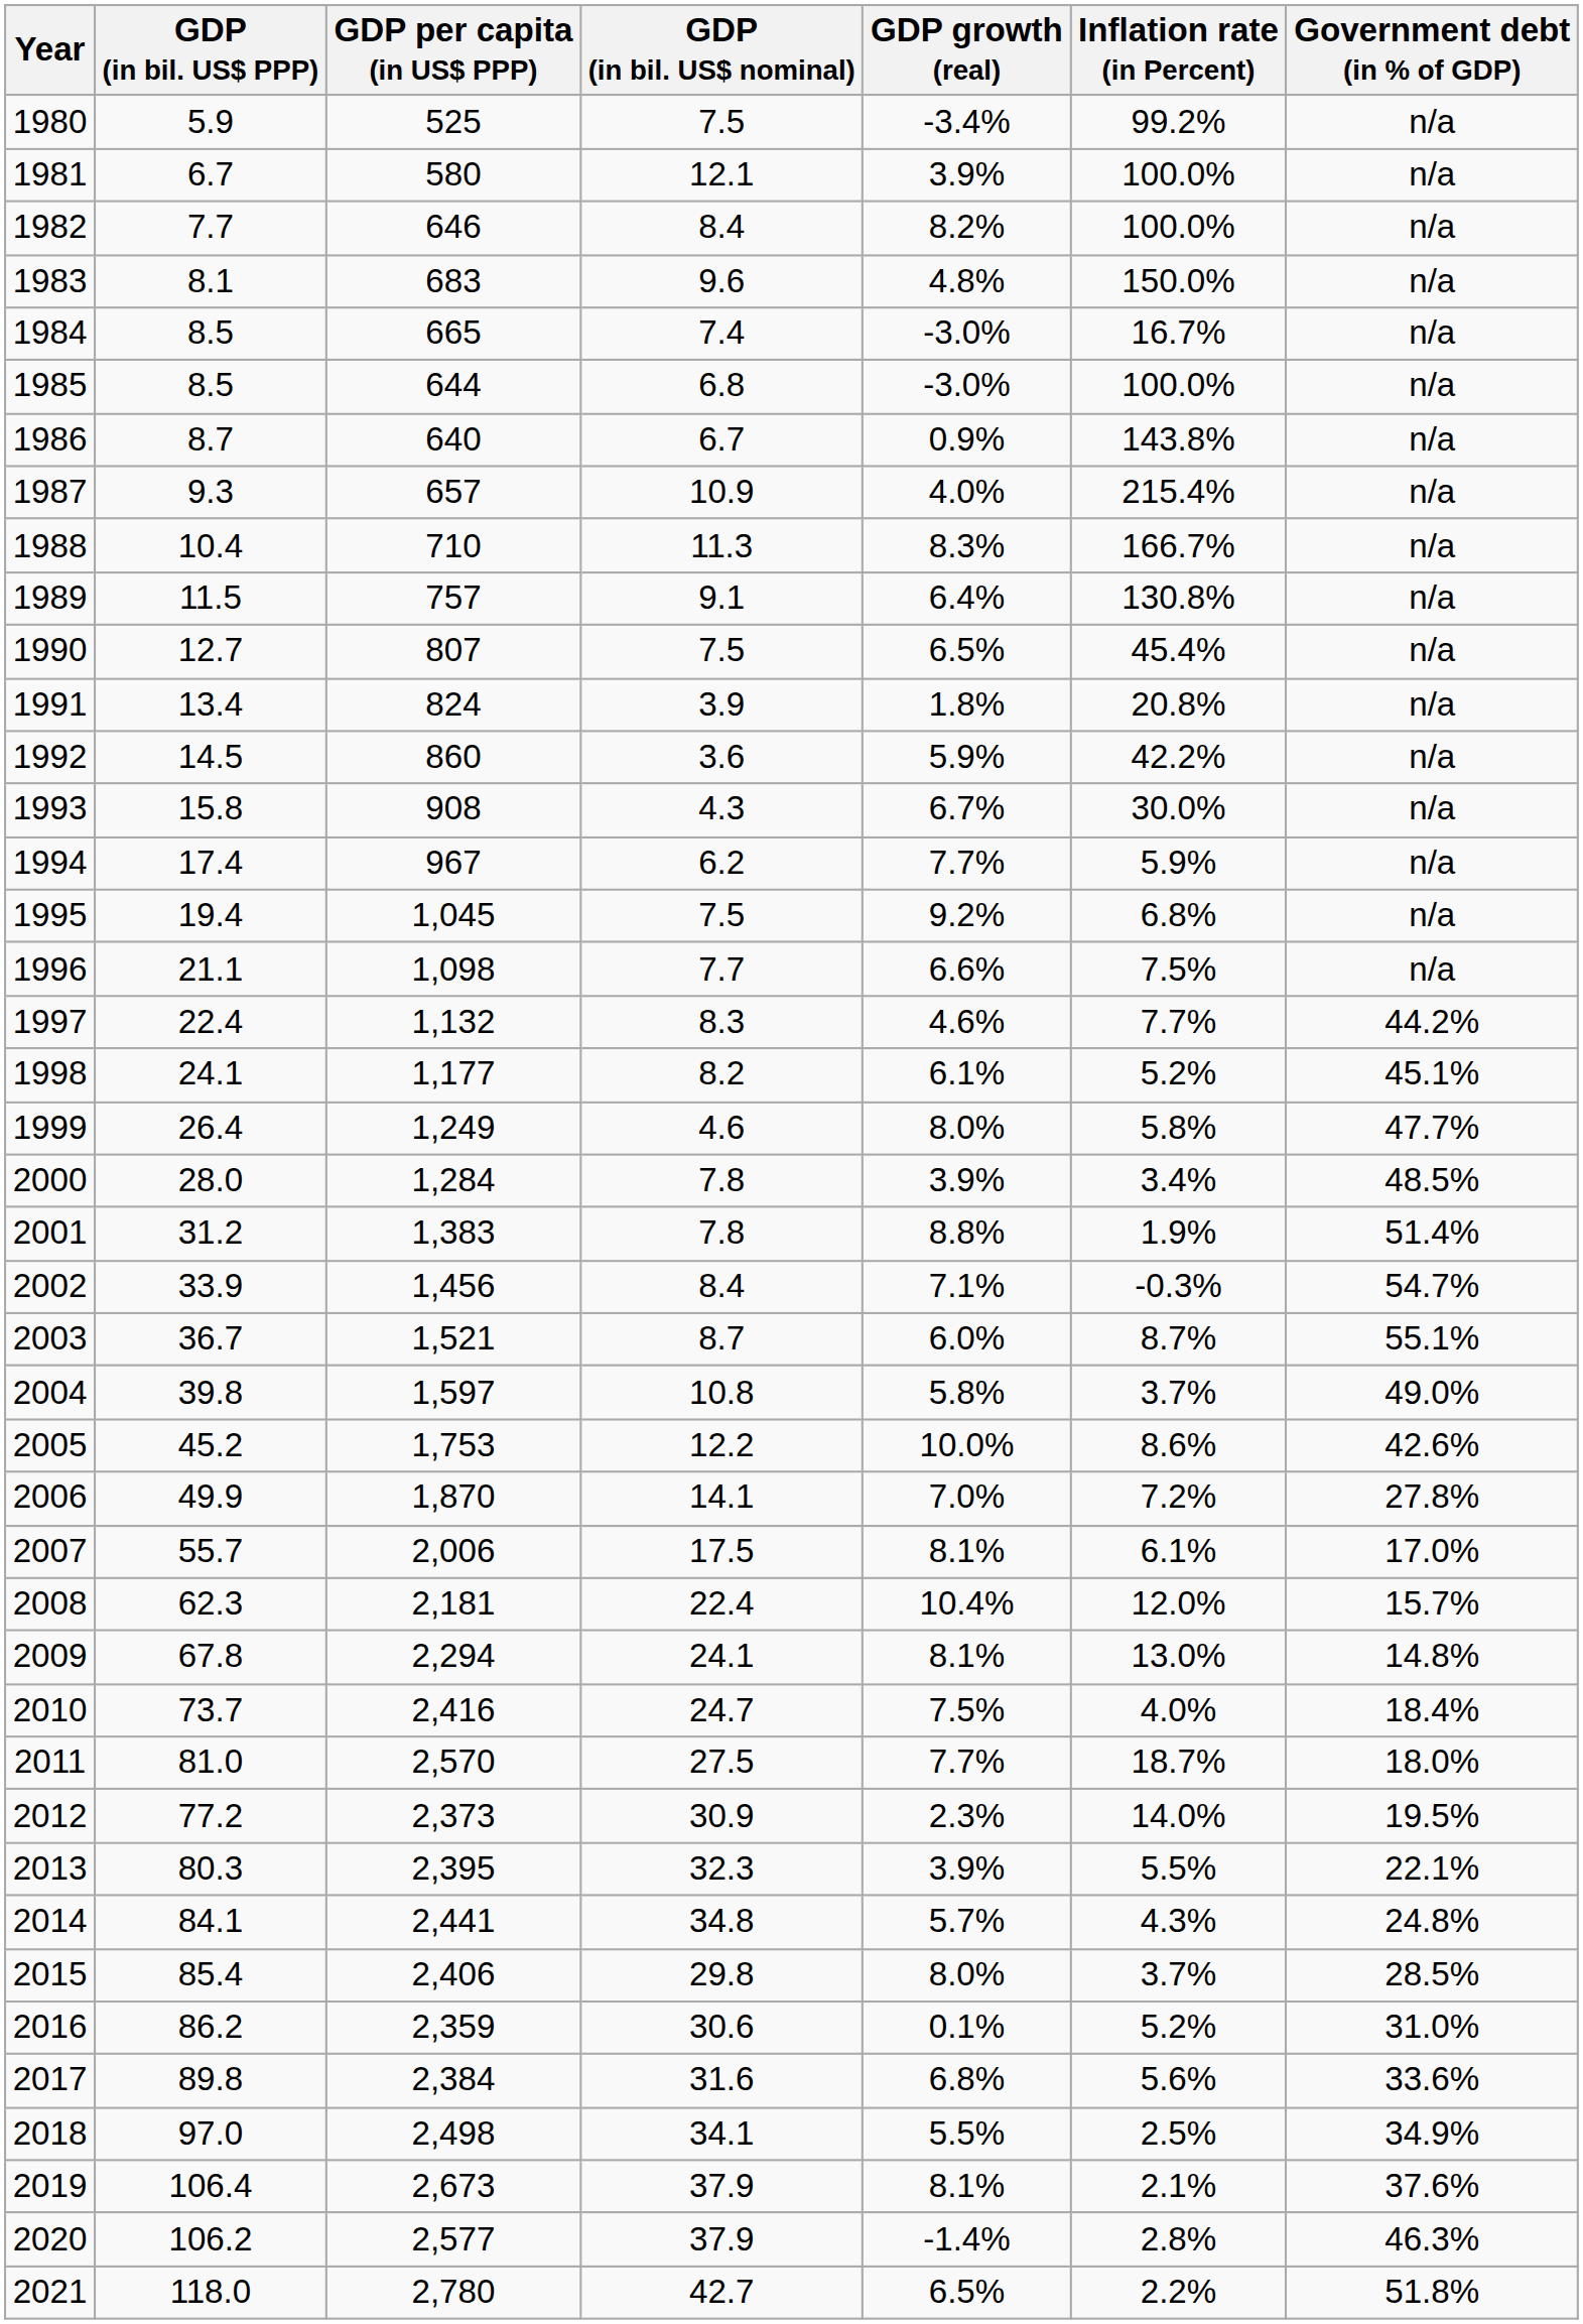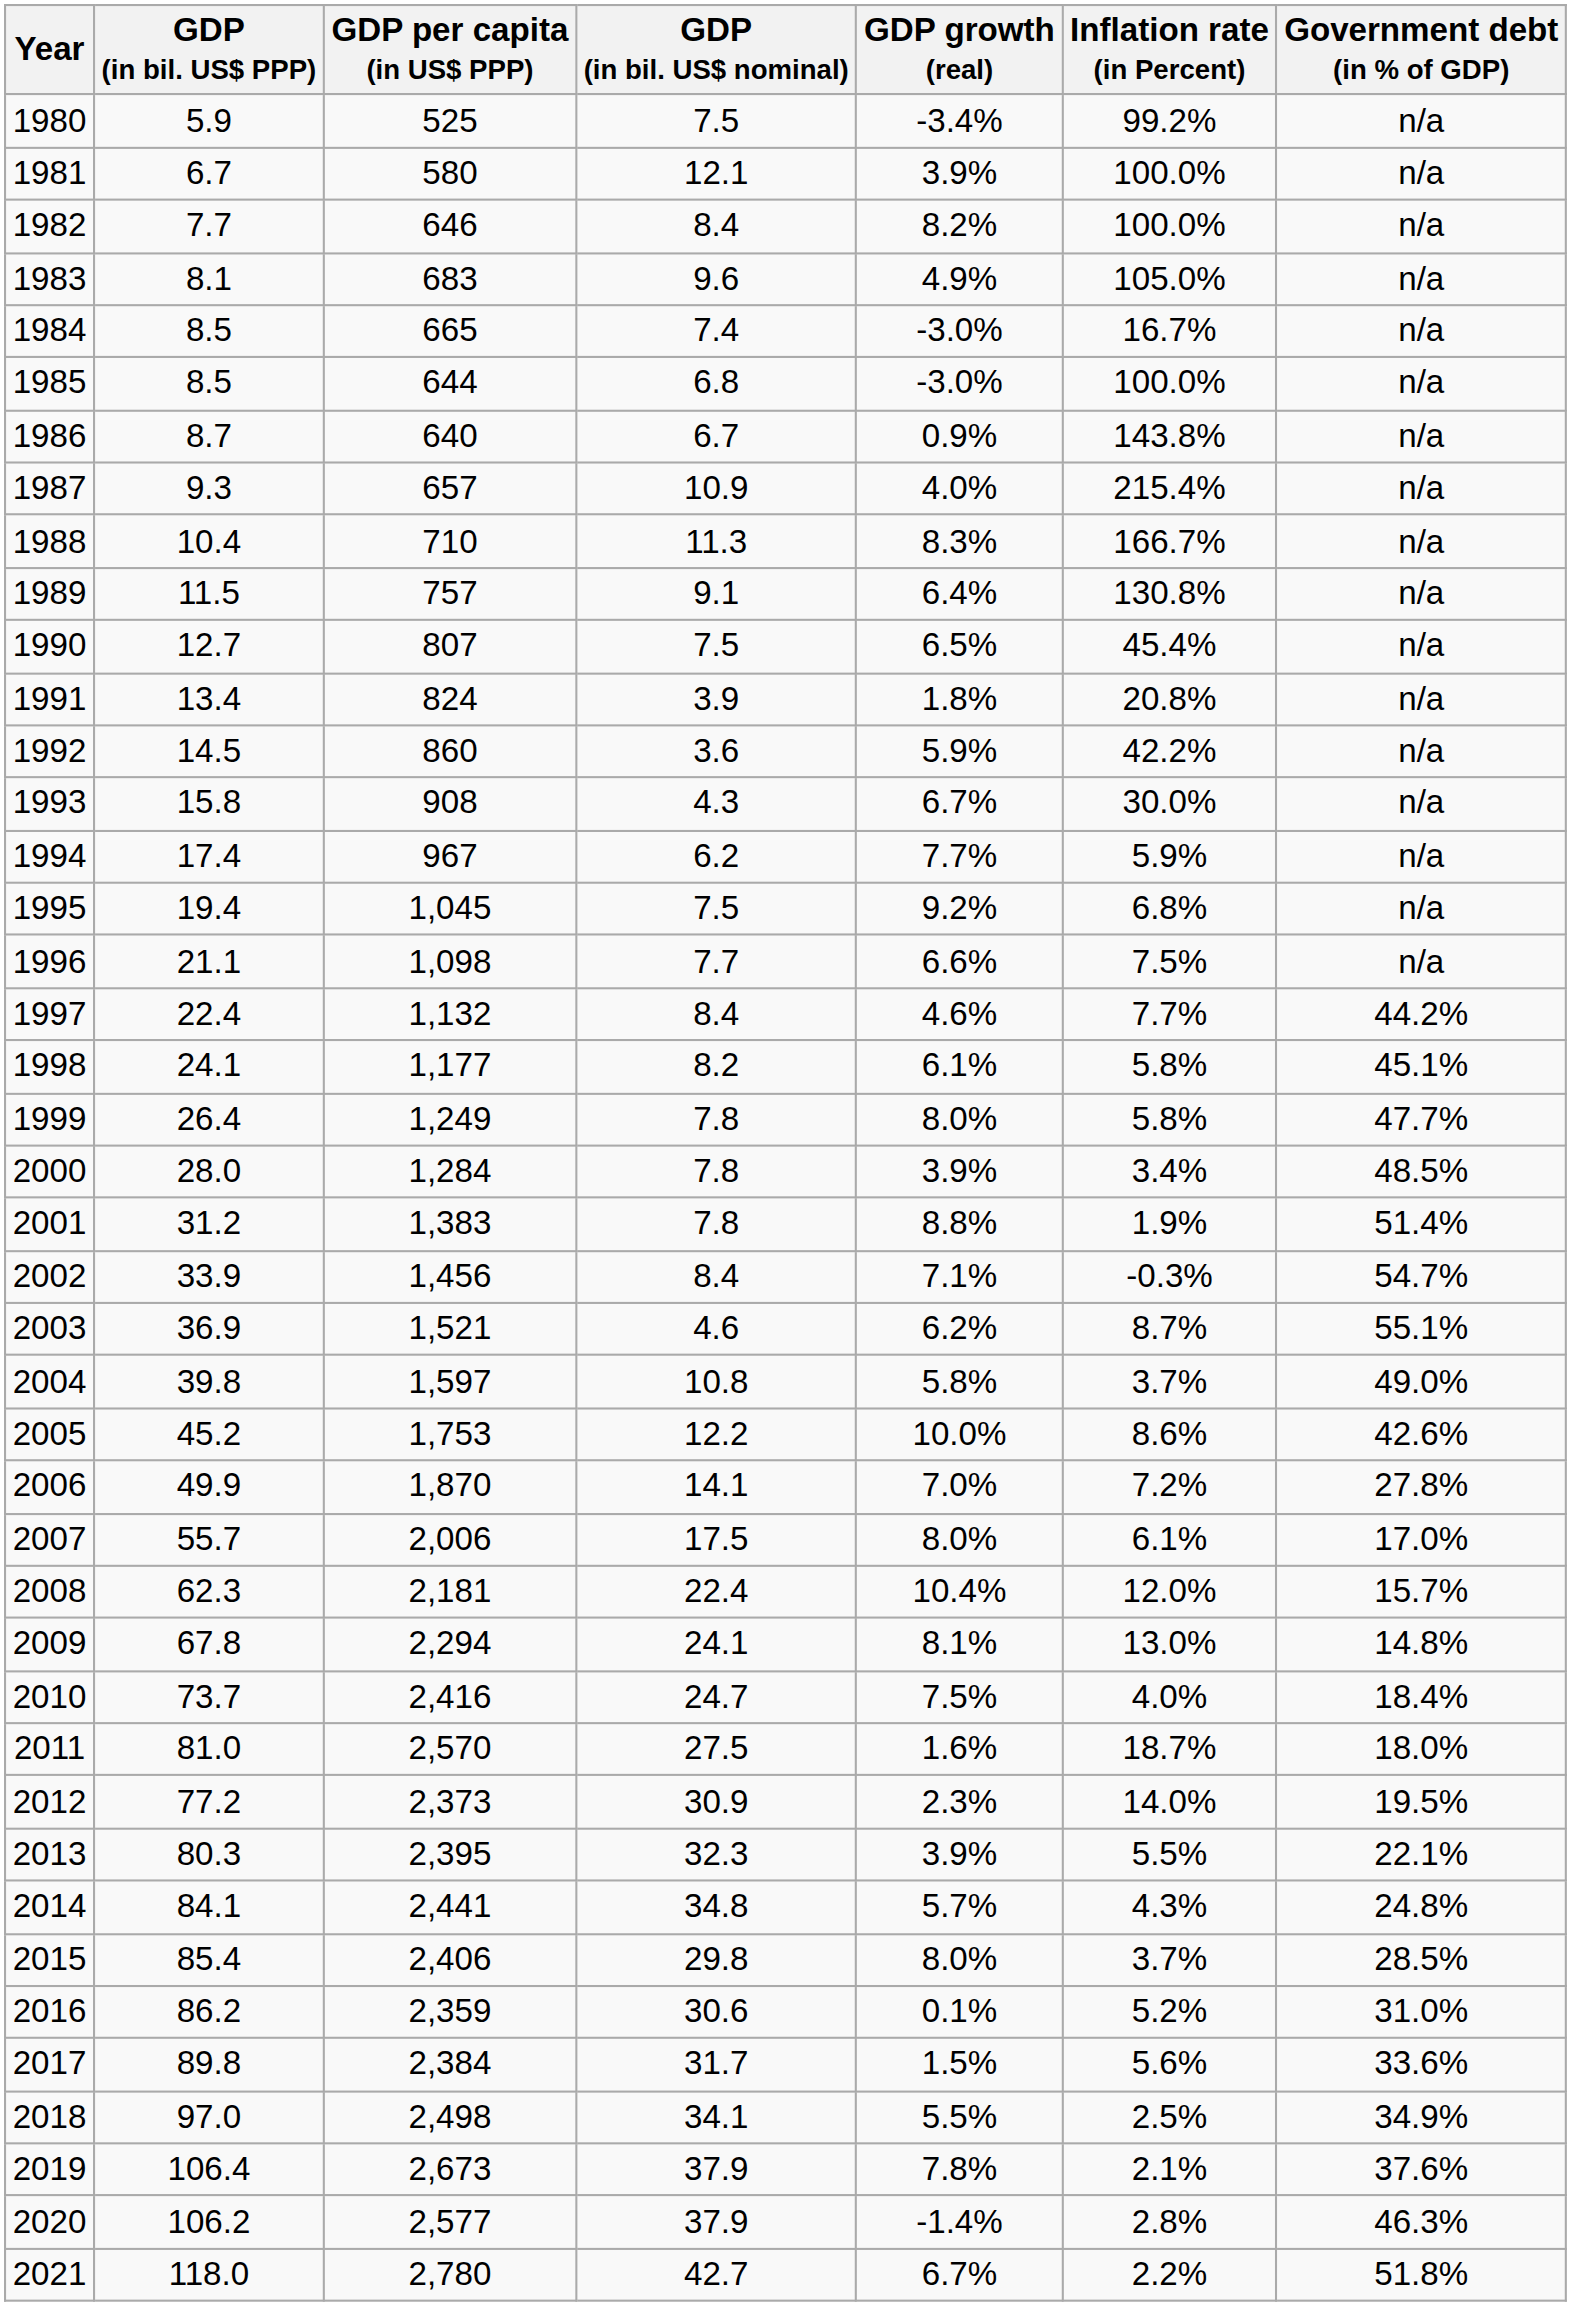1983 | GDP growth (real): 4.8% -> 4.9%
1983 | Inflation rate (in Percent): 150.0% -> 105.0%
1997 | GDP (in bil. US$ nominal): 8.3 -> 8.4
1998 | Inflation rate (in Percent): 5.2% -> 5.8%
1999 | GDP (in bil. US$ nominal): 4.6 -> 7.8
2003 | GDP (in bil. US$ PPP): 36.7 -> 36.9
2003 | GDP (in bil. US$ nominal): 8.7 -> 4.6
2003 | GDP growth (real): 6.0% -> 6.2%
2007 | GDP growth (real): 8.1% -> 8.0%
2011 | GDP growth (real): 7.7% -> 1.6%
2017 | GDP (in bil. US$ nominal): 31.6 -> 31.7
2017 | GDP growth (real): 6.8% -> 1.5%
2019 | GDP growth (real): 8.1% -> 7.8%
2021 | GDP growth (real): 6.5% -> 6.7%
